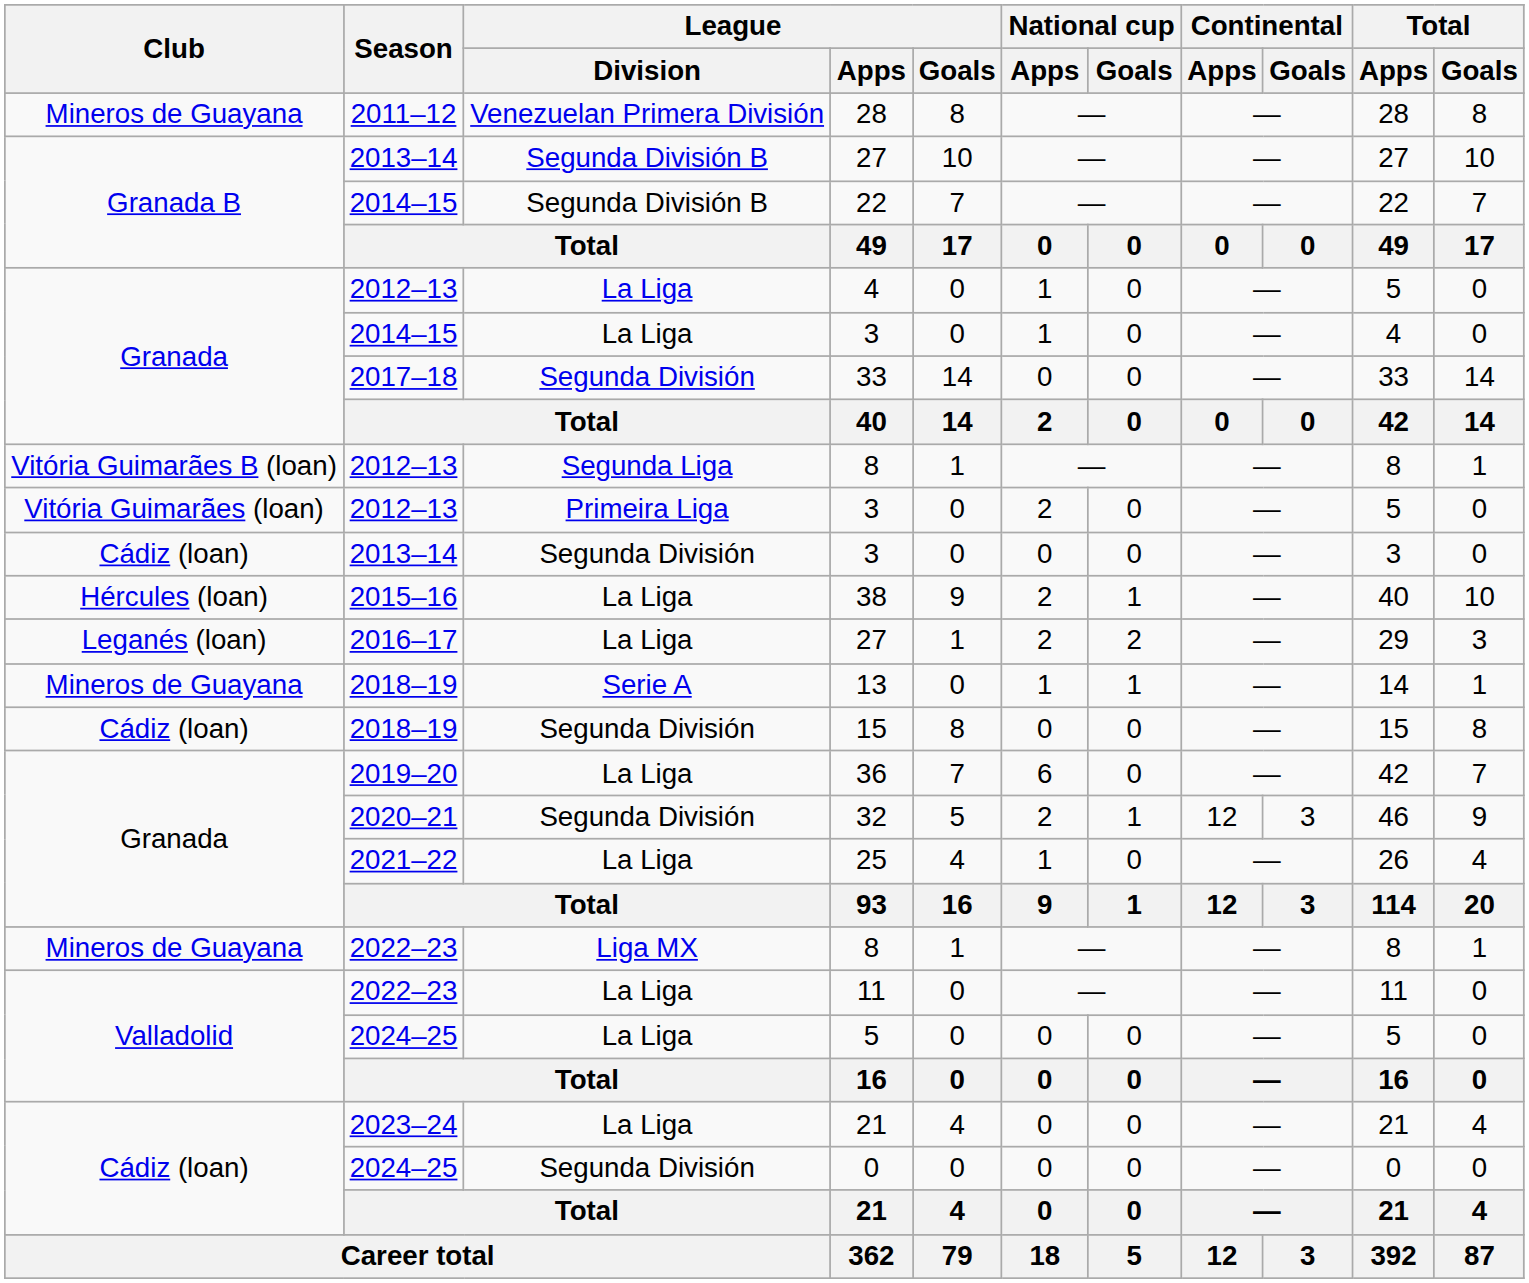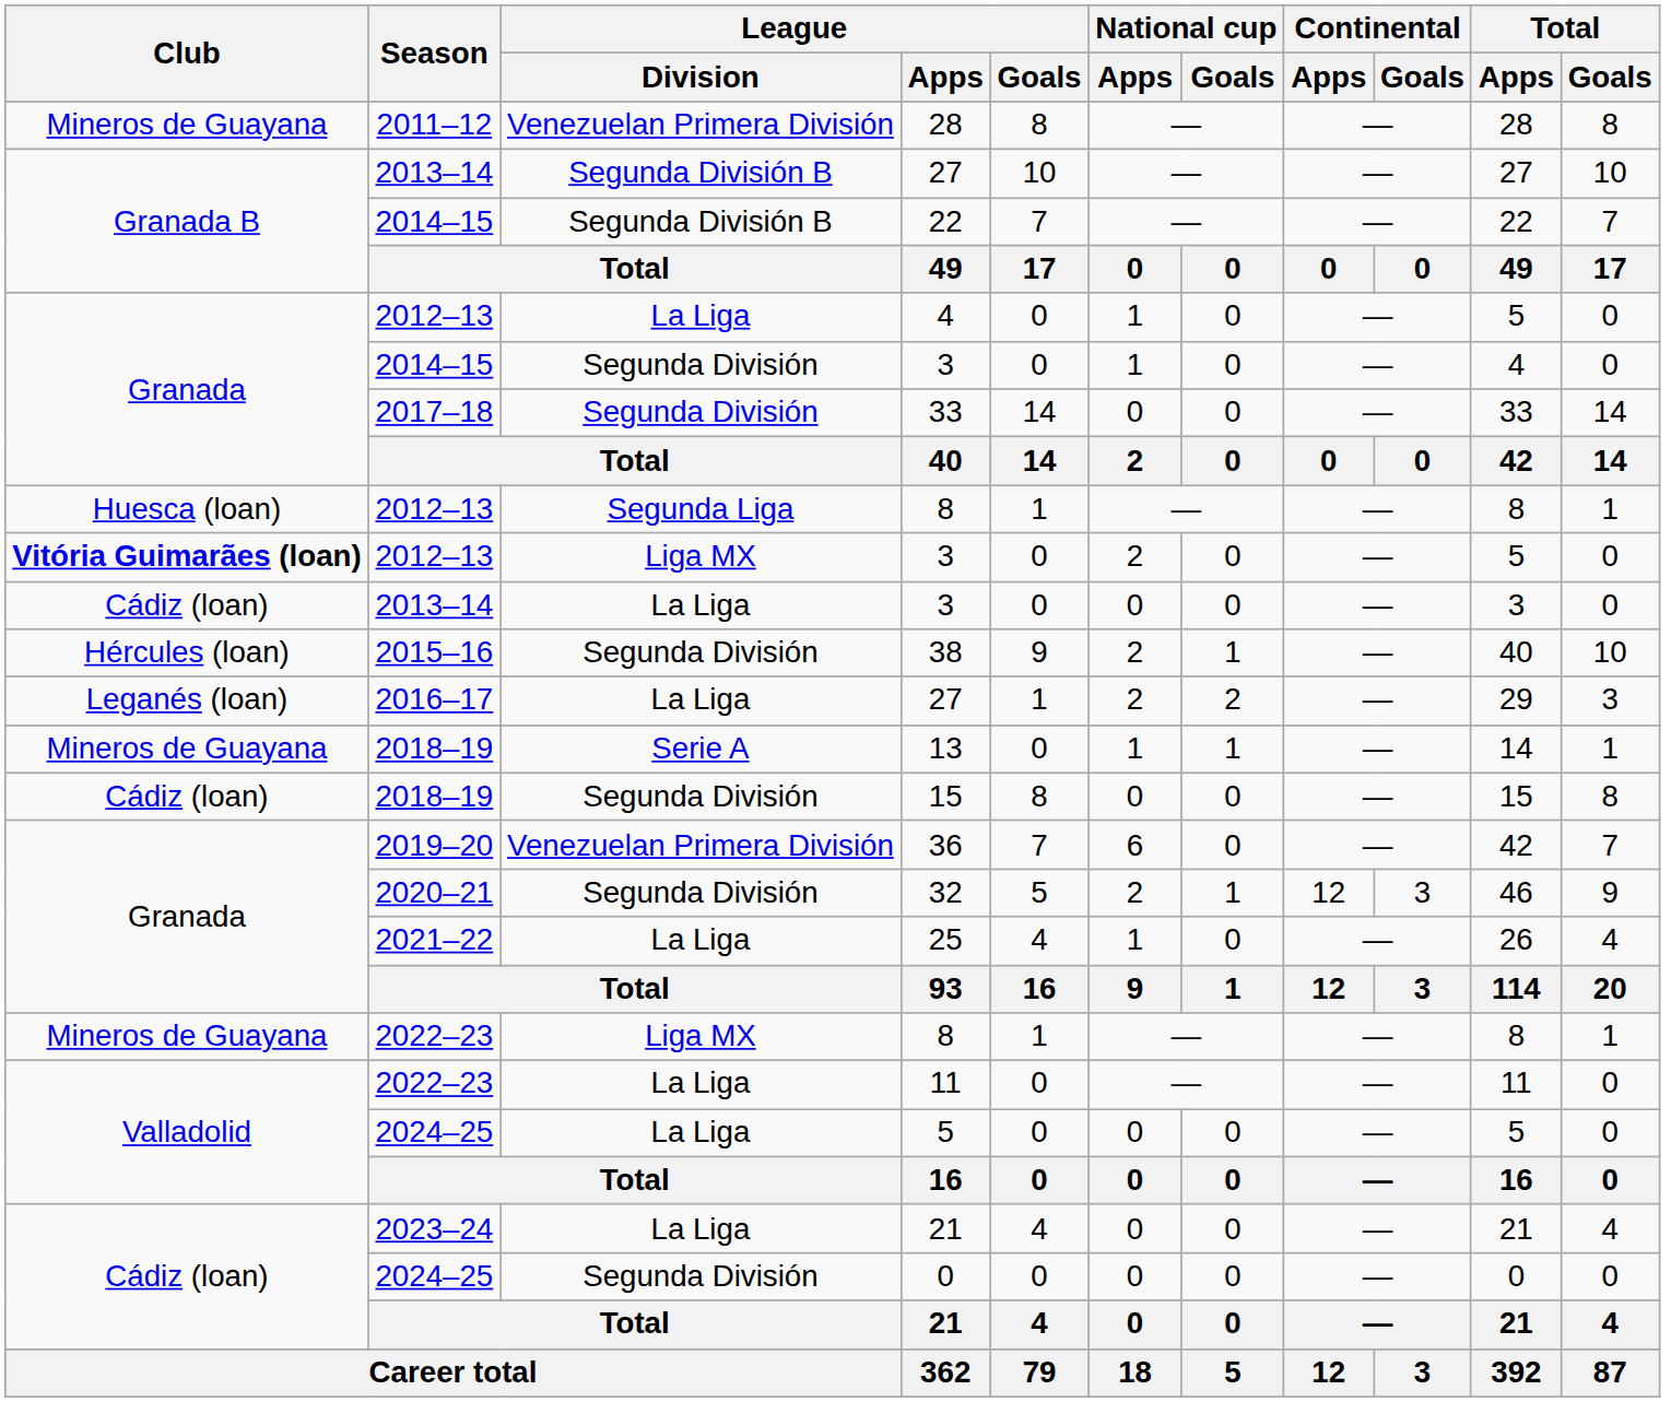2014–15 / 3 | League / Division: La Liga -> Segunda División
2012–13 / 8 | Club: Vitória Guimarães B (loan) -> Huesca (loan)
2012–13 / 3 | Club: normal -> bold
2012–13 / 3 | League / Division: Primeira Liga -> Liga MX
2013–14 / 3 | League / Division: Segunda División -> La Liga
38 | League / Division: La Liga -> Segunda División
36 | League / Division: La Liga -> Venezuelan Primera División
